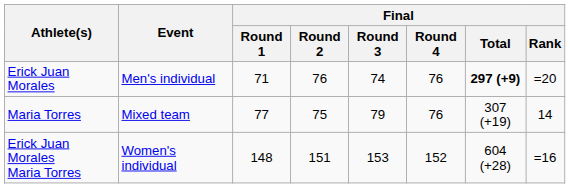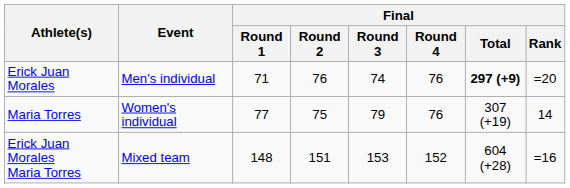Maria Torres | Event: Mixed team -> Women's individual
Erick Juan Morales Maria Torres | Event: Women's individual -> Mixed team
